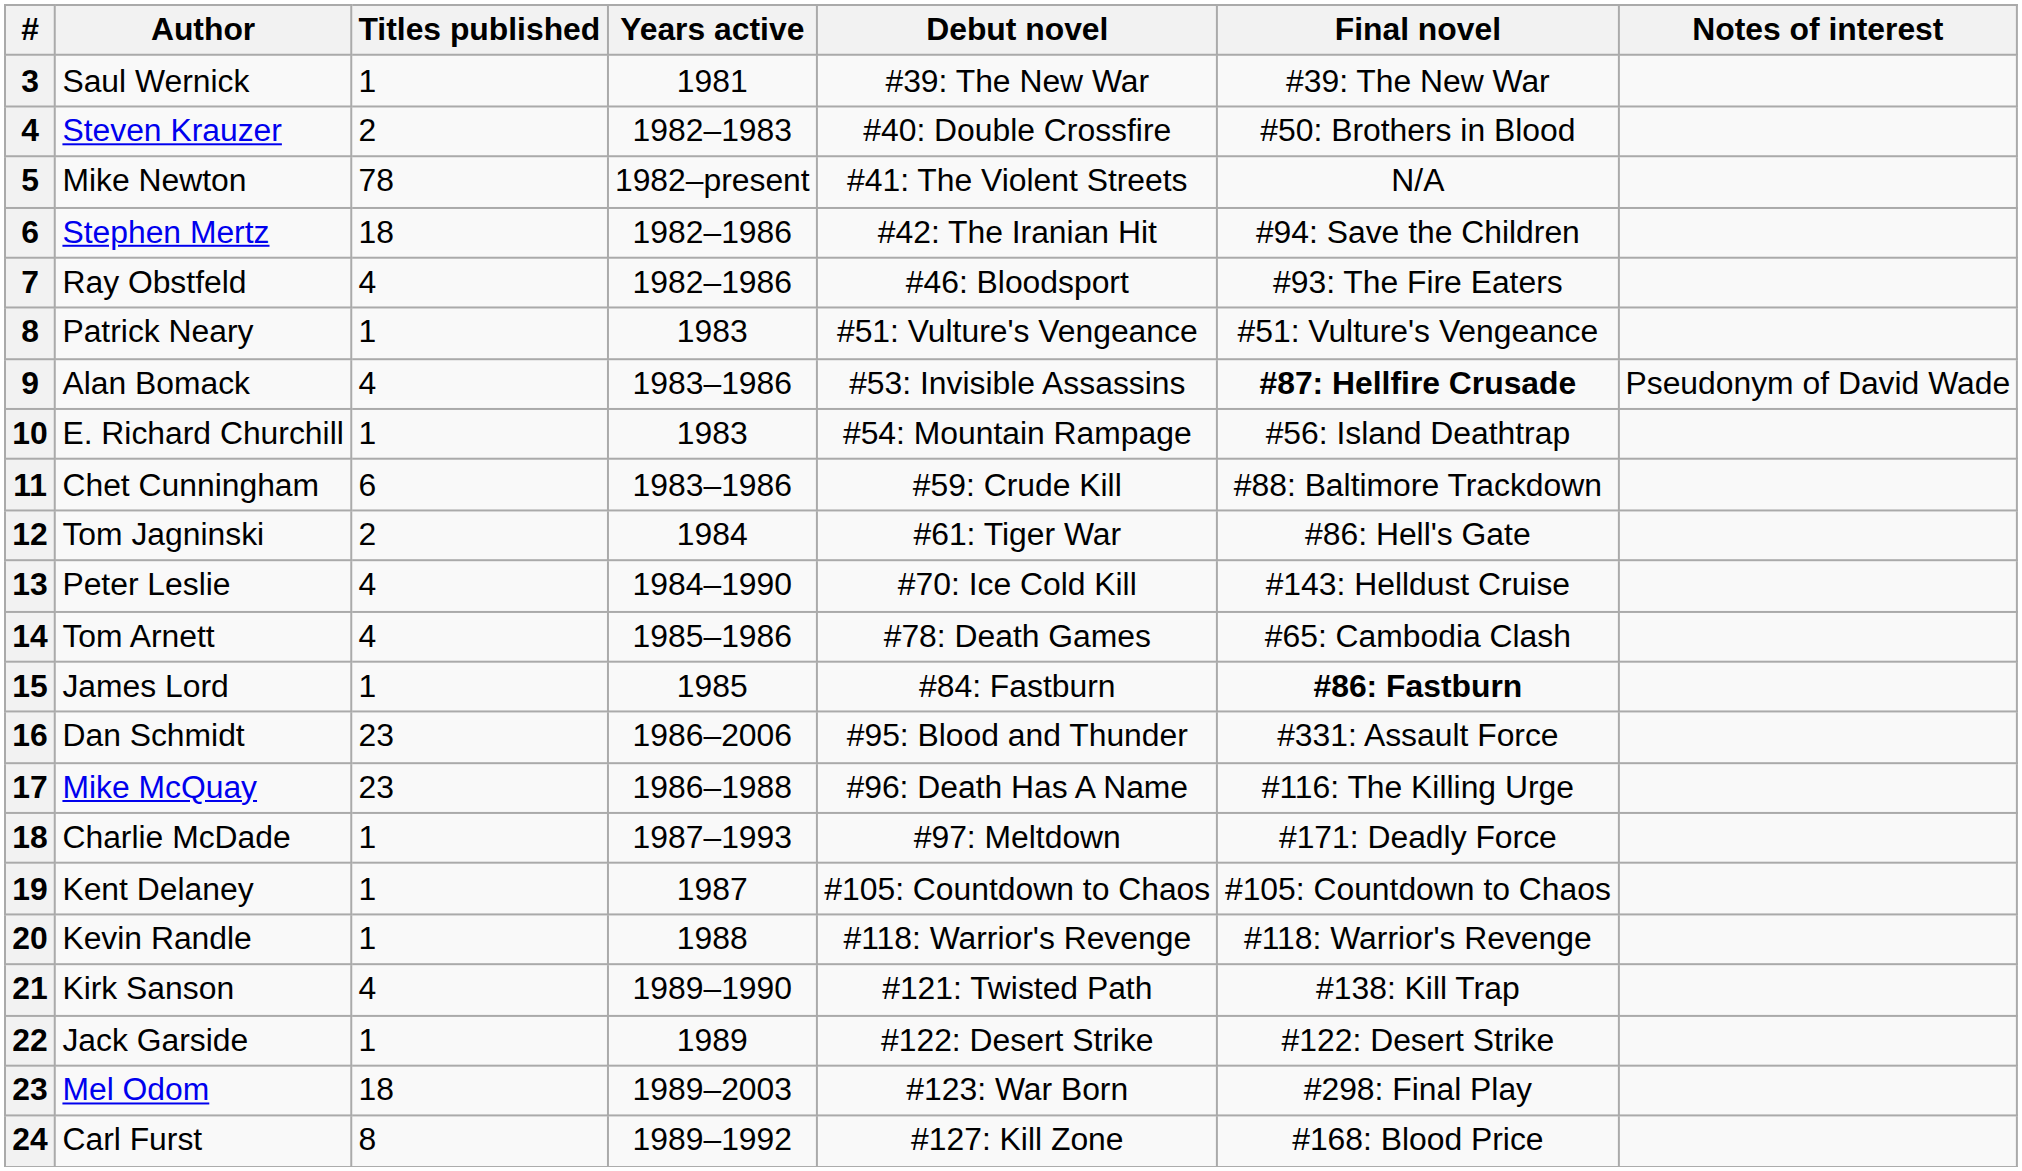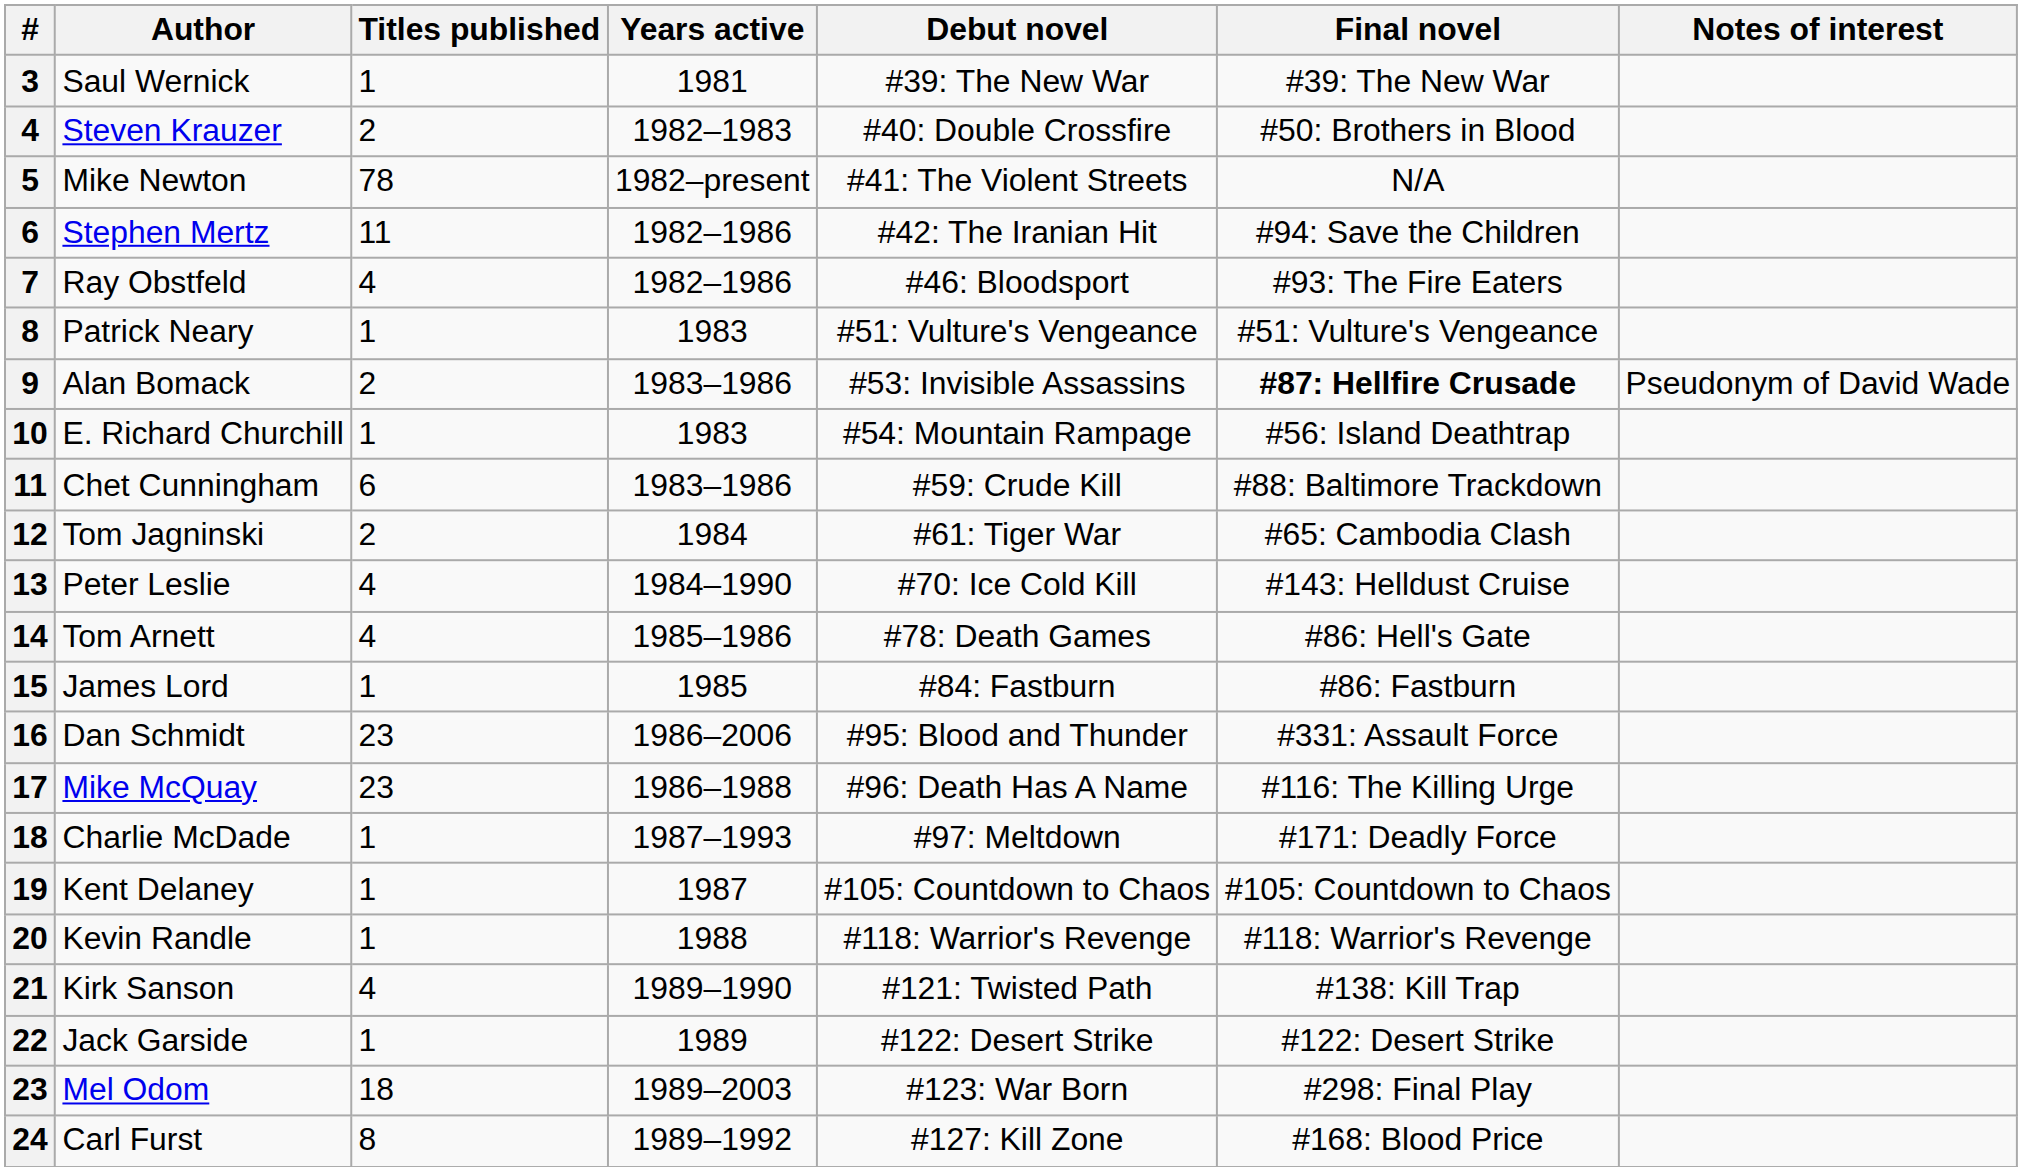Stephen Mertz | Titles published: 18 -> 11
Alan Bomack | Titles published: 4 -> 2
Tom Jagninski | Final novel: #86: Hell's Gate -> #65: Cambodia Clash
Tom Arnett | Final novel: #65: Cambodia Clash -> #86: Hell's Gate
James Lord | Final novel: bold -> normal
